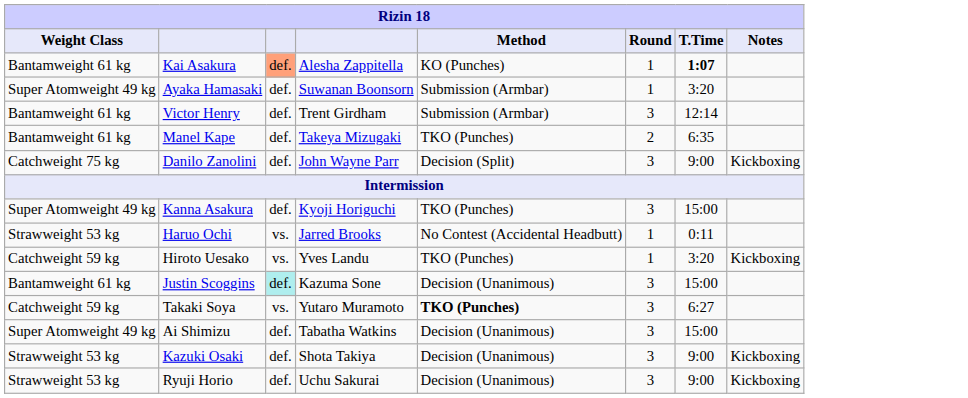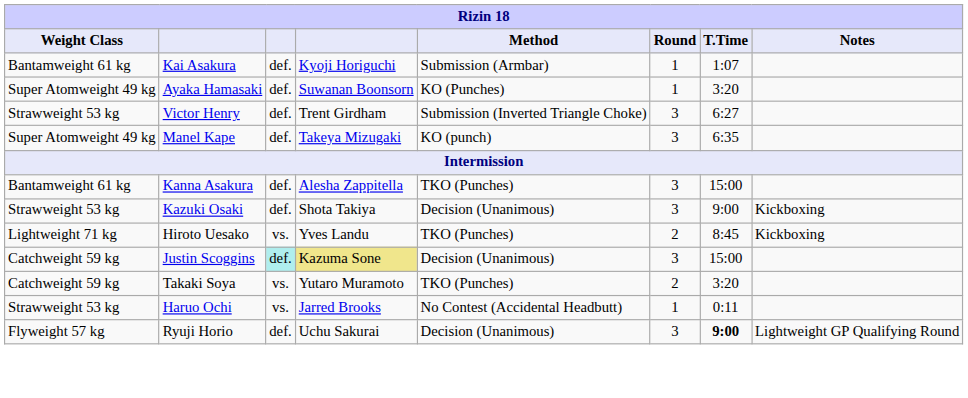Kai Asakura | column 3: lightsalmon background -> no background
Kai Asakura | column 4: Alesha Zappitella -> Kyoji Horiguchi
Kai Asakura | Method: KO (Punches) -> Submission (Armbar)
Kai Asakura | T.Time: bold -> normal
Ayaka Hamasaki | Method: Submission (Armbar) -> KO (Punches)
Victor Henry | Weight Class: Bantamweight 61 kg -> Strawweight 53 kg
Victor Henry | Method: Submission (Armbar) -> Submission (Inverted Triangle Choke)
Victor Henry | T.Time: 12:14 -> 6:27
Manel Kape | Weight Class: Bantamweight 61 kg -> Super Atomweight 49 kg
Manel Kape | Method: TKO (Punches) -> KO (punch)
Manel Kape | Round: 2 -> 3
- row: Catchweight 75 kg | Danilo Zanolini | def. | John Wayne Parr | Decision (Split) | 3 | 9:00 | Kickboxing
Kanna Asakura | Weight Class: Super Atomweight 49 kg -> Bantamweight 61 kg
Kanna Asakura | column 4: Kyoji Horiguchi -> Alesha Zappitella
rows swapped: Haruo Ochi <-> Kazuki Osaki
Hiroto Uesako | Weight Class: Catchweight 59 kg -> Lightweight 71 kg
Hiroto Uesako | Round: 1 -> 2
Hiroto Uesako | T.Time: 3:20 -> 8:45
Justin Scoggins | Weight Class: Bantamweight 61 kg -> Catchweight 59 kg
Justin Scoggins | column 4: no background -> khaki background
Takaki Soya | Method: bold -> normal
Takaki Soya | Round: 3 -> 2
Takaki Soya | T.Time: 6:27 -> 3:20
- row: Super Atomweight 49 kg | Ai Shimizu | def. | Tabatha Watkins | Decision (Unanimous) | 3 | 15:00
Ryuji Horio | Weight Class: Strawweight 53 kg -> Flyweight 57 kg
Ryuji Horio | T.Time: normal -> bold
Ryuji Horio | Notes: Kickboxing -> Lightweight GP Qualifying Round
